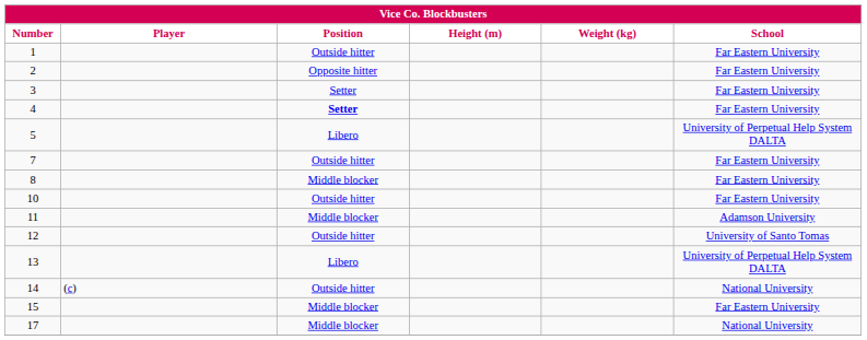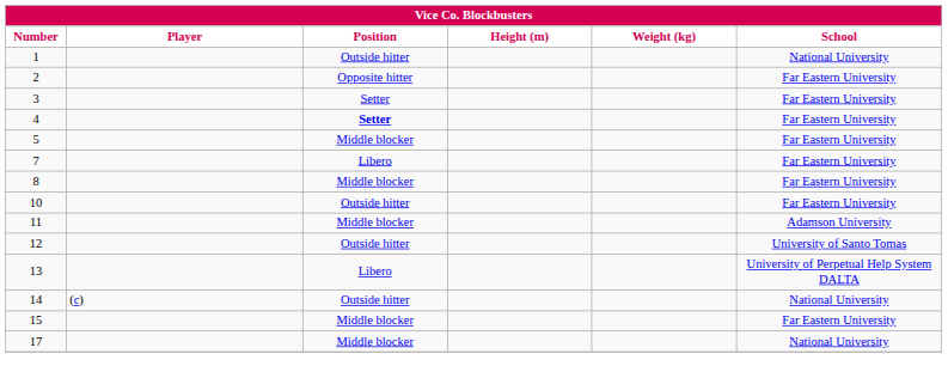1 | School: Far Eastern University -> National University
5 | Position: Libero -> Middle blocker
5 | School: University of Perpetual Help System DALTA -> Far Eastern University
7 | Position: Outside hitter -> Libero
